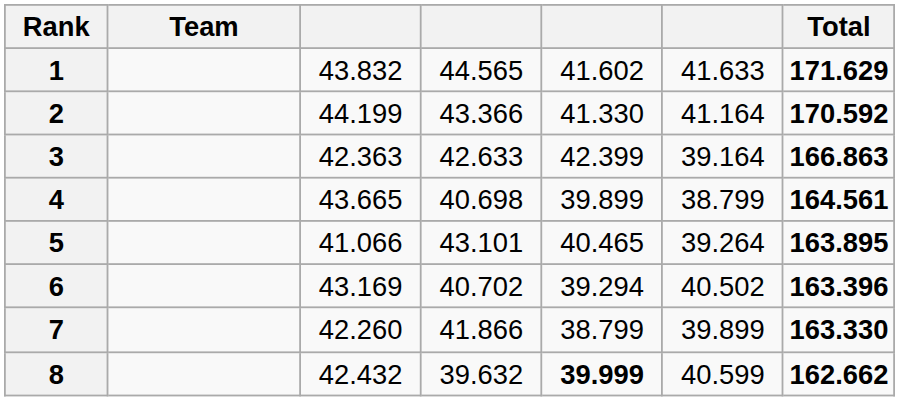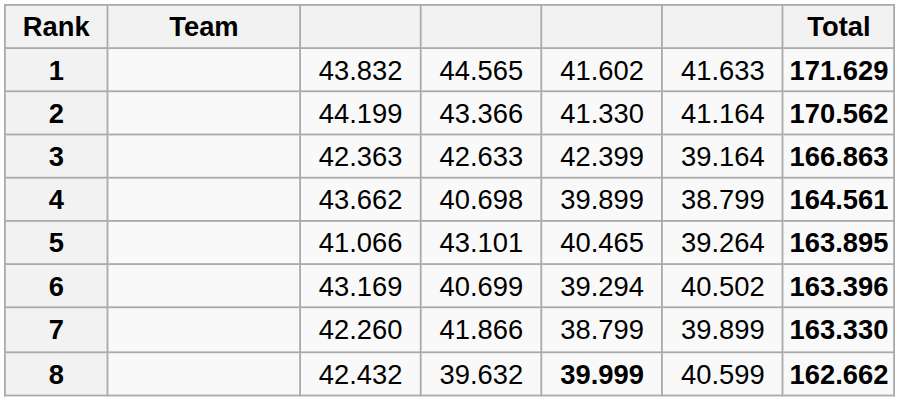2 | Total: 170.592 -> 170.562
4 | column 3: 43.665 -> 43.662
6 | column 4: 40.702 -> 40.699
